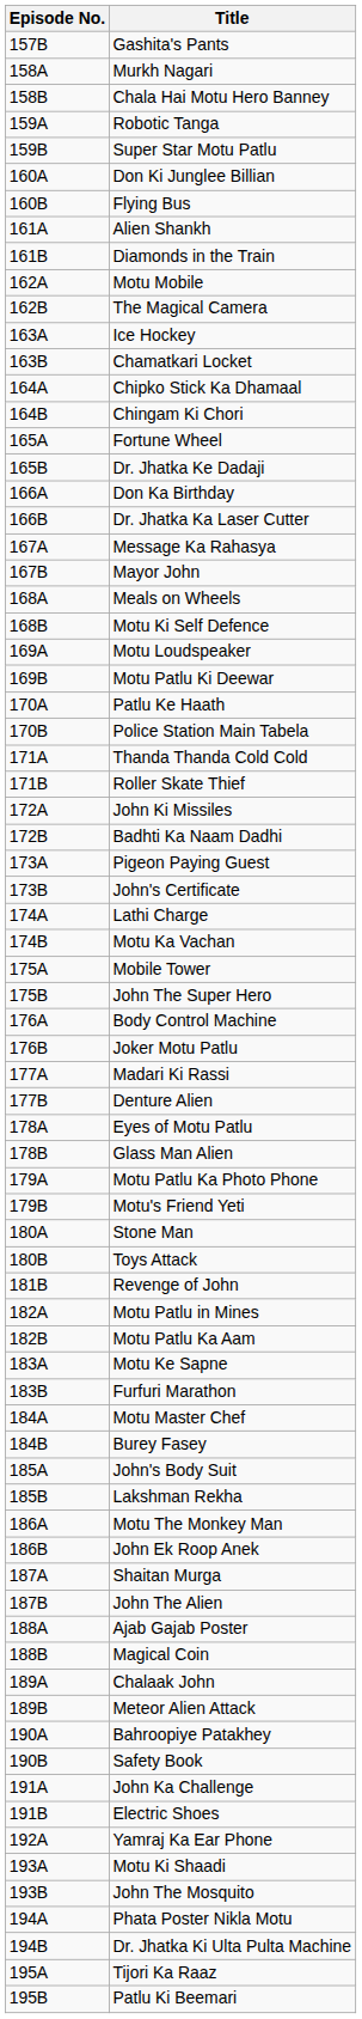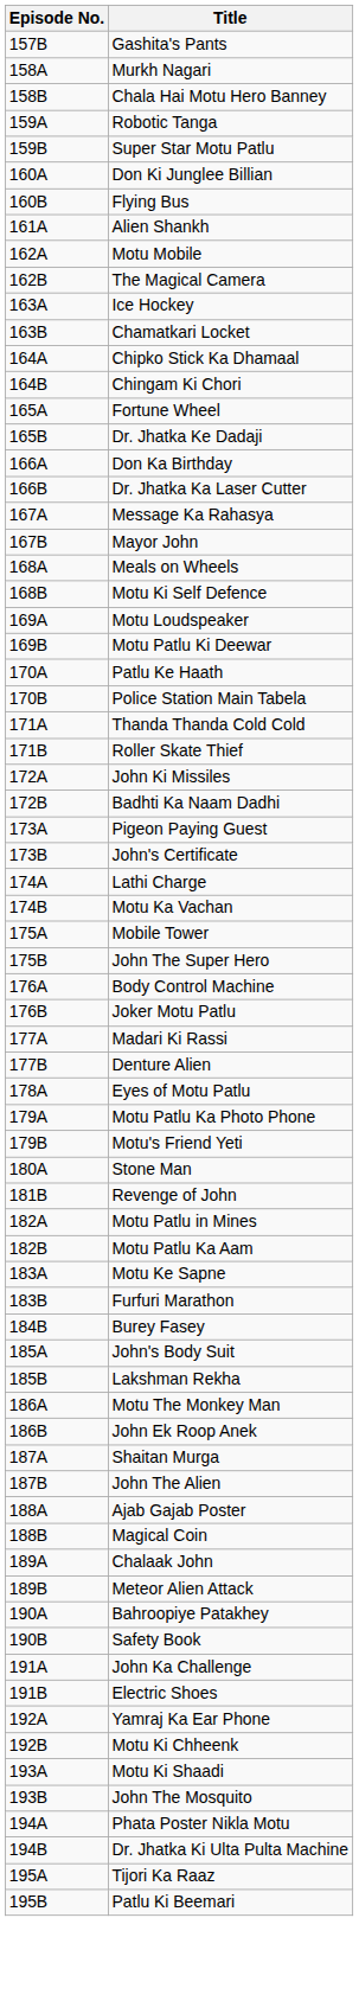- row: 161B | Diamonds in the Train
- row: 178B | Glass Man Alien
- row: 180B | Toys Attack
- row: 184A | Motu Master Chef
+ row: 192B | Motu Ki Chheenk
